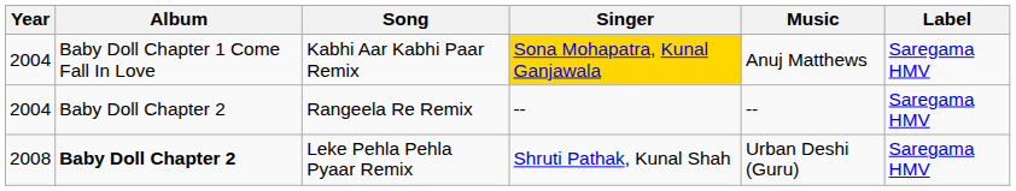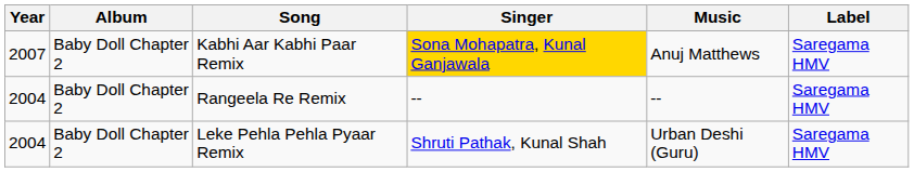Kabhi Aar Kabhi Paar Remix | Year: 2004 -> 2007
Kabhi Aar Kabhi Paar Remix | Album: Baby Doll Chapter 1 Come Fall In Love -> Baby Doll Chapter 2
Leke Pehla Pehla Pyaar Remix | Year: 2008 -> 2004
Leke Pehla Pehla Pyaar Remix | Album: bold -> normal
